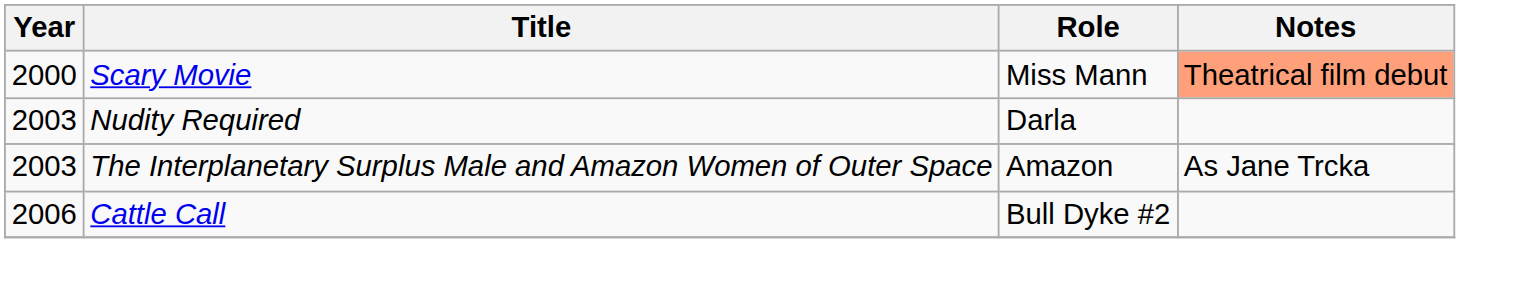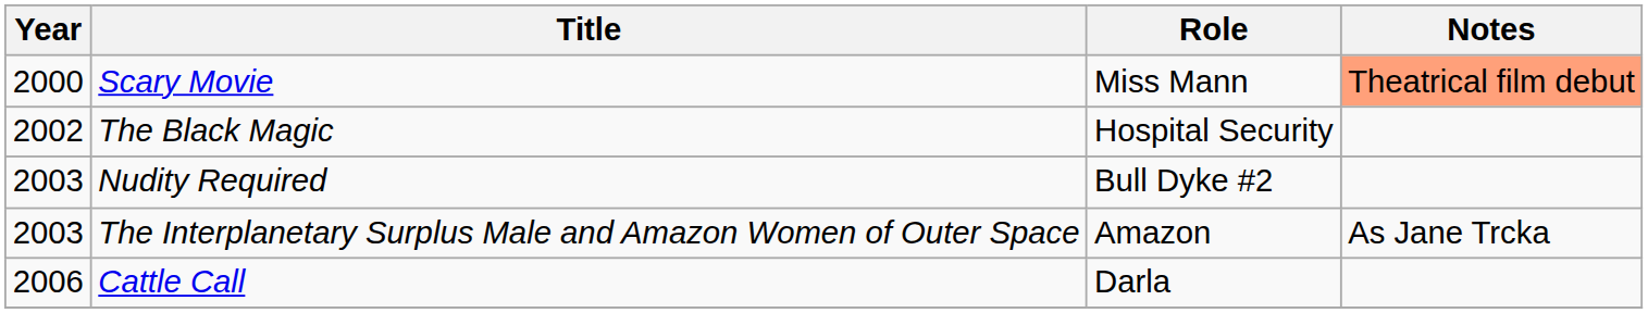+ row: 2002 | The Black Magic | Hospital Security
Nudity Required | Role: Darla -> Bull Dyke #2
Cattle Call | Role: Bull Dyke #2 -> Darla
